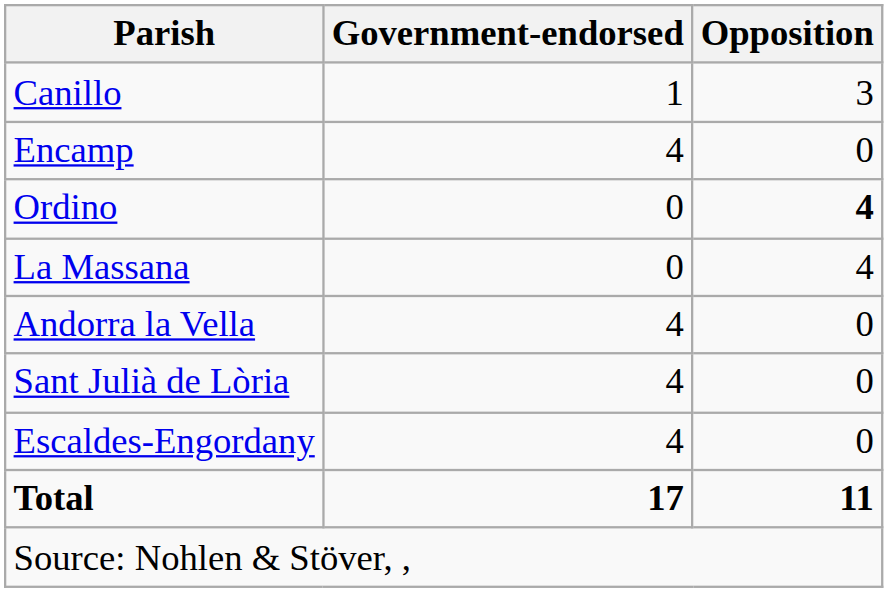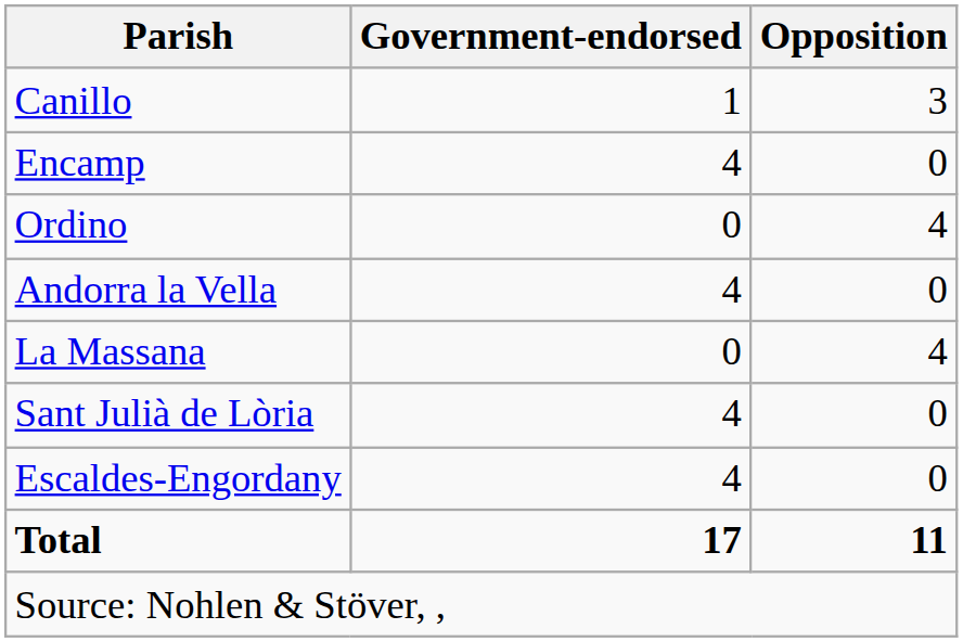Ordino | Opposition: bold -> normal
rows swapped: La Massana <-> Andorra la Vella
